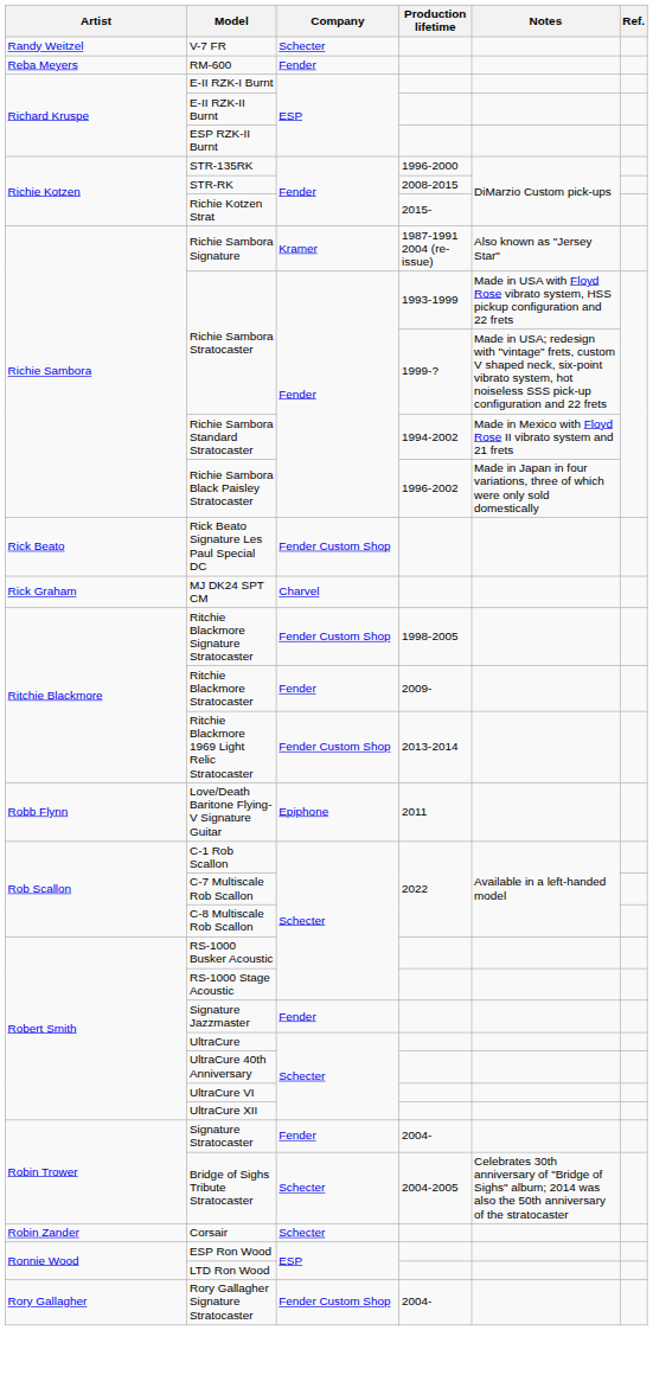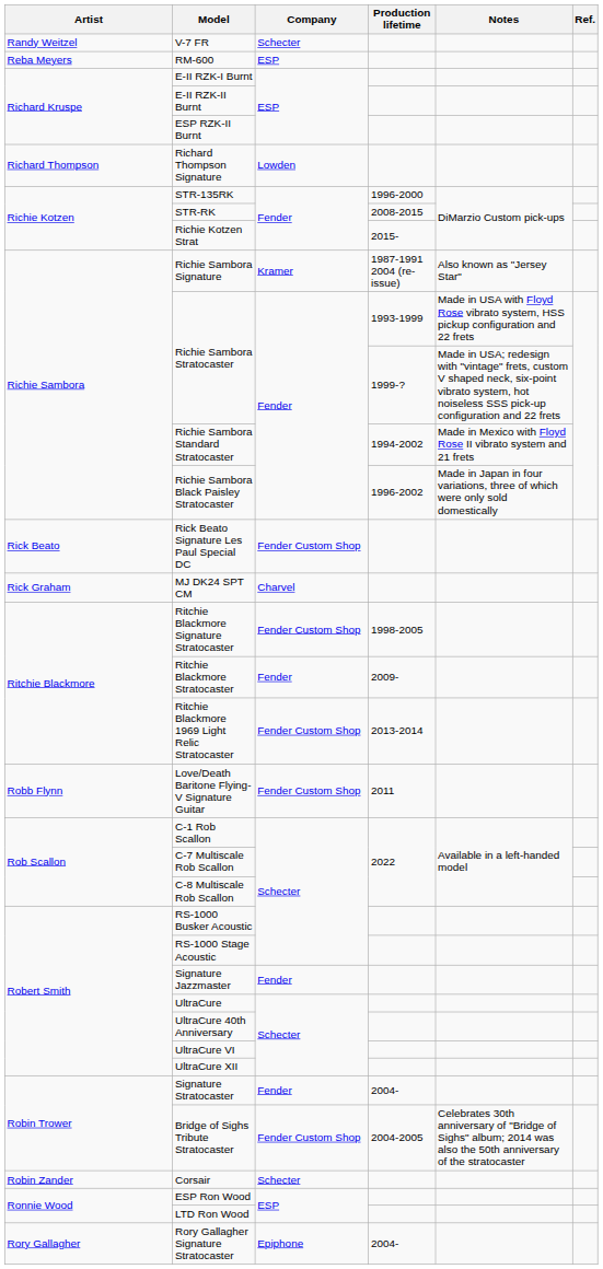RM-600 | Company: Fender -> ESP
+ row: Richard Thompson | Richard Thompson Signature | Lowden
Love/Death Baritone Flying-V Signature Guitar | Company: Epiphone -> Fender Custom Shop
Bridge of Sighs Tribute Stratocaster | Company: Schecter -> Fender Custom Shop
Rory Gallagher Signature Stratocaster | Company: Fender Custom Shop -> Epiphone
